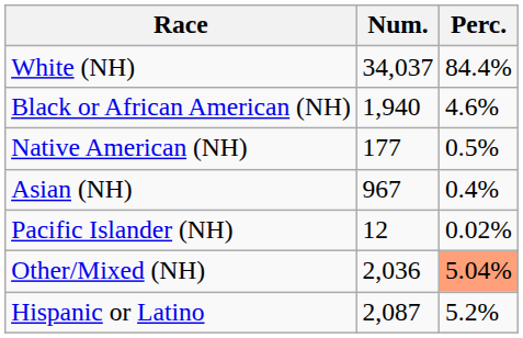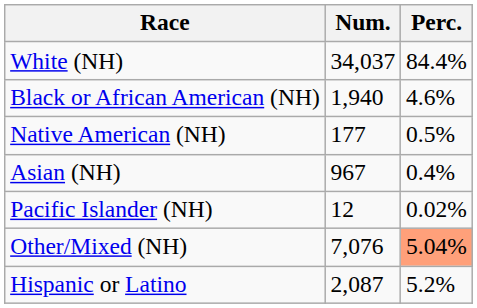Other/Mixed (NH) | Num.: 2,036 -> 7,076
